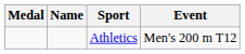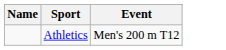- column: Medal
